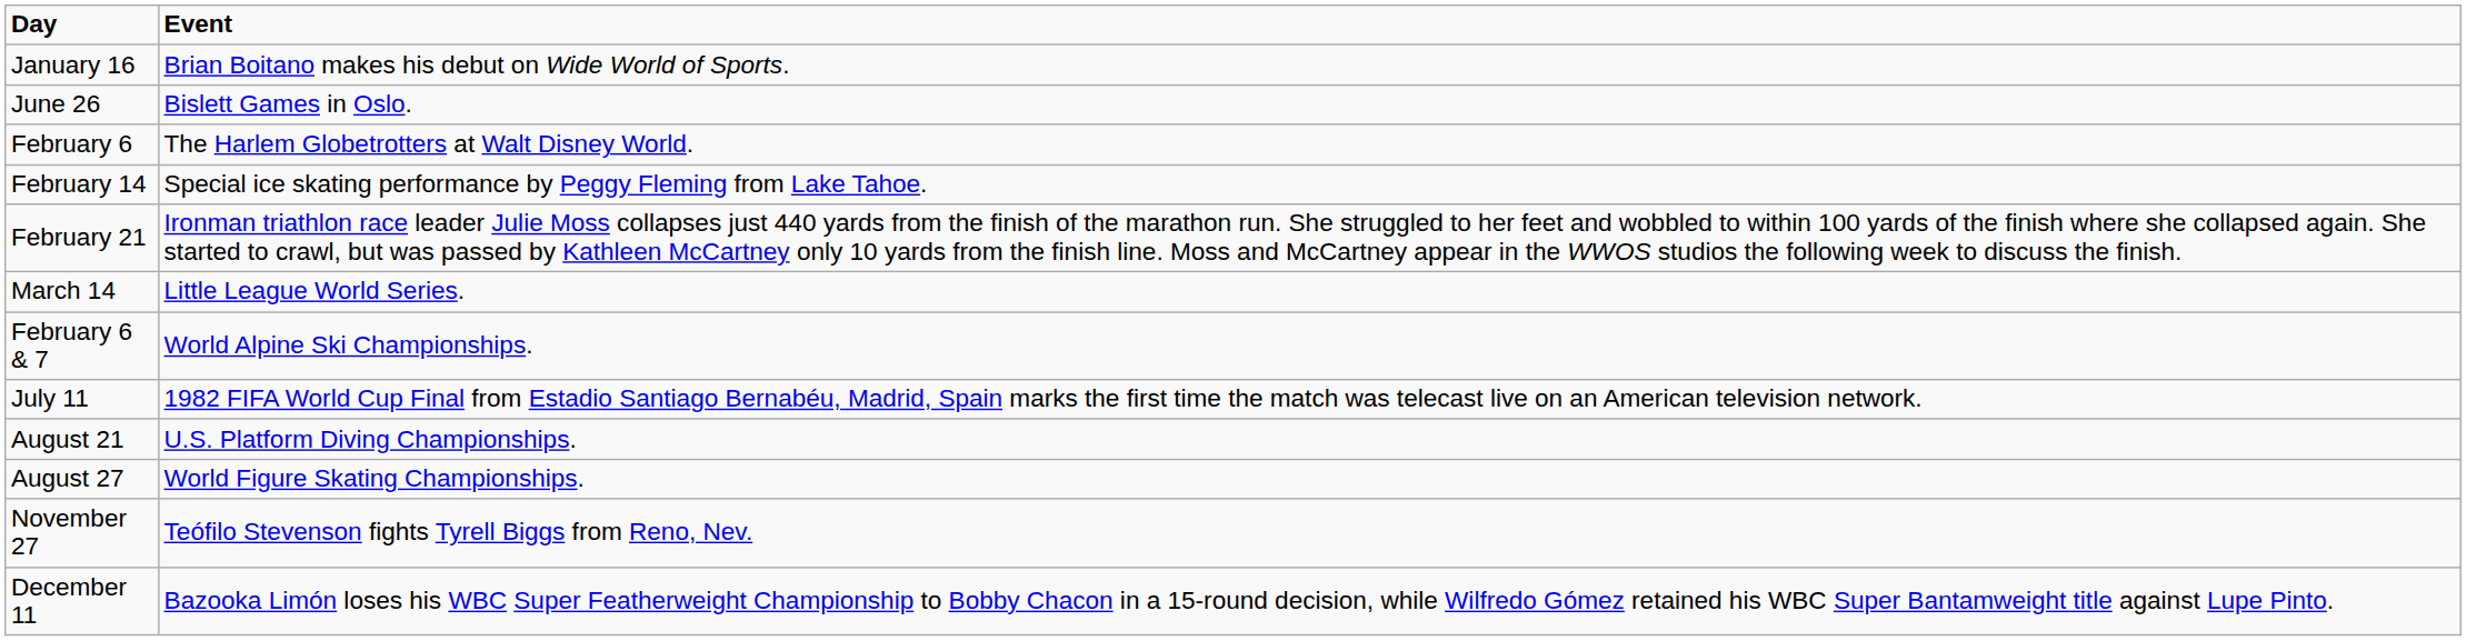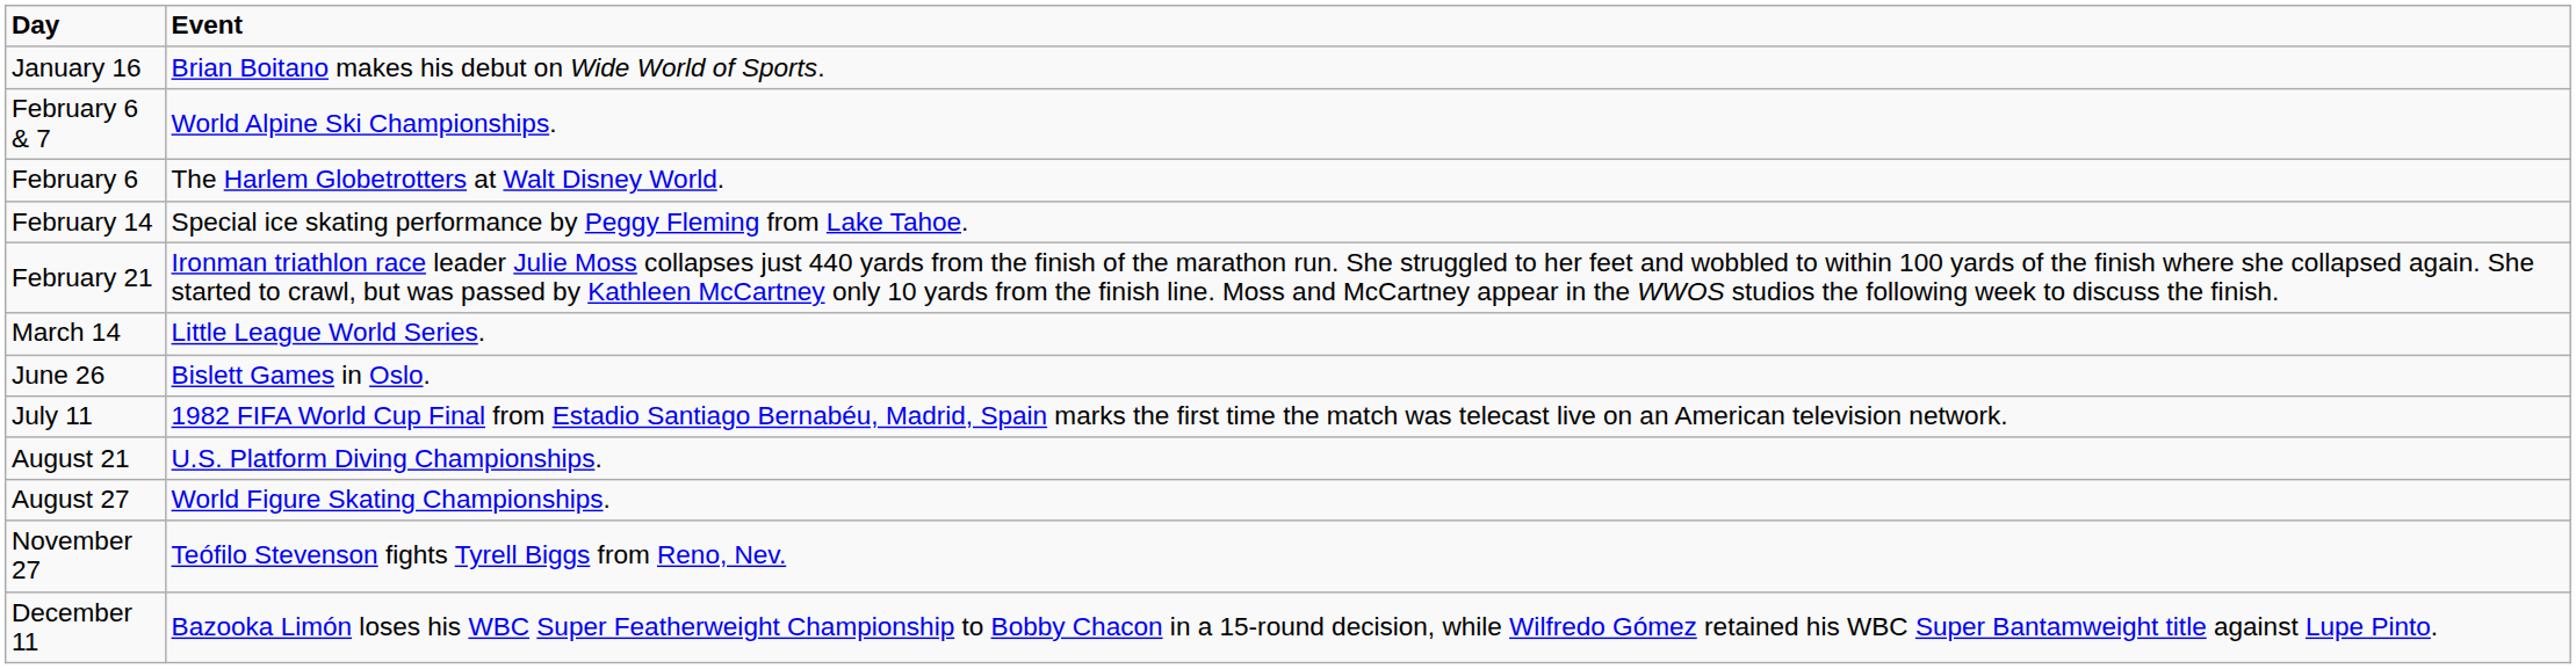rows swapped: February 6 & 7 <-> June 26
